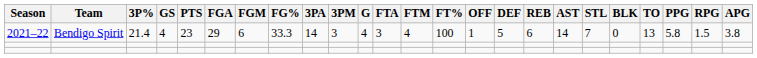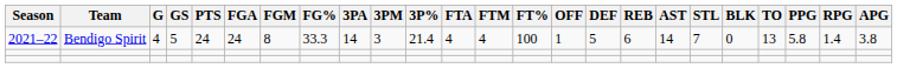columns swapped: G <-> 3P%
2021–22 | GS: 4 -> 5
2021–22 | PTS: 23 -> 24
2021–22 | FGA: 29 -> 24
2021–22 | FGM: 6 -> 8
2021–22 | FTA: 3 -> 4
2021–22 | RPG: 1.5 -> 1.4
